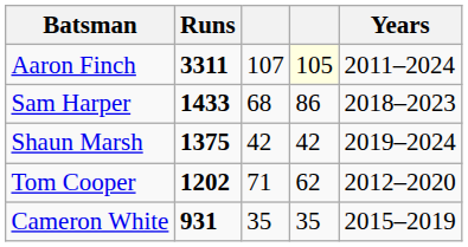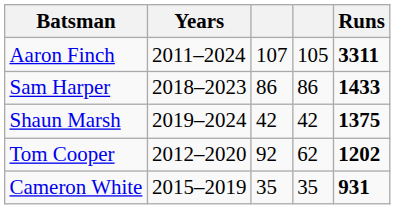columns swapped: Years <-> Runs
Aaron Finch | column 4: lightyellow background -> no background
Sam Harper | column 3: 68 -> 86
Tom Cooper | column 3: 71 -> 92
